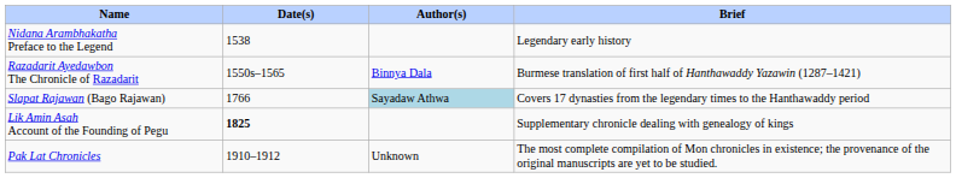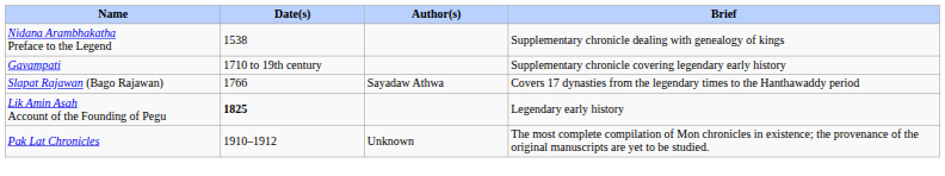Nidana Arambhakatha Preface to the Legend | Brief: Legendary early history -> Supplementary chronicle dealing with genealogy of kings
- row: Razadarit Ayedawbon The Chronicle of Razadarit | 1550s–1565 | Binnya Dala | Burmese translation of first half of Hanthawaddy Yazawin (1287–1421)
+ row: Gavampati | 1710 to 19th century | Supplementary chronicle covering legendary early history
Slapat Rajawan (Bago Rajawan) | Author(s): lightblue background -> no background
Lik Amin Asah Account of the Founding of Pegu | Brief: Supplementary chronicle dealing with genealogy of kings -> Legendary early history
